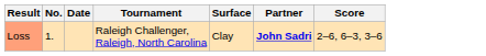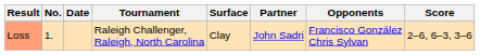+ column: Opponents | Francisco González Chris Sylvan
Loss | Partner: bold -> normal
